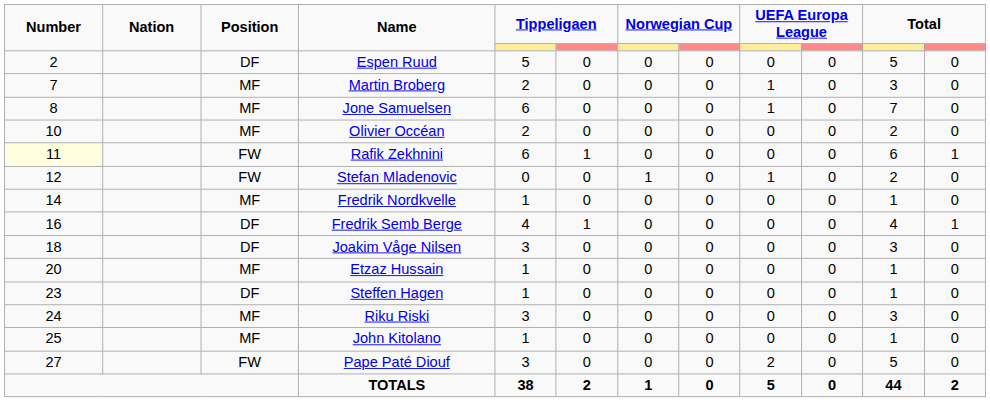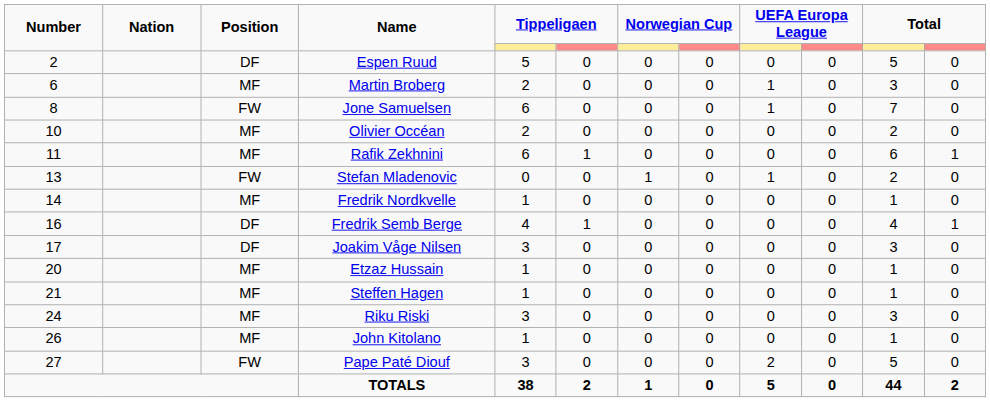Martin Broberg | Number: 7 -> 6
Jone Samuelsen | Position: MF -> FW
Rafik Zekhnini | Number: lightyellow background -> no background
Rafik Zekhnini | Position: FW -> MF
Stefan Mladenovic | Number: 12 -> 13
Joakim Våge Nilsen | Number: 18 -> 17
Steffen Hagen | Number: 23 -> 21
Steffen Hagen | Position: DF -> MF
John Kitolano | Number: 25 -> 26
